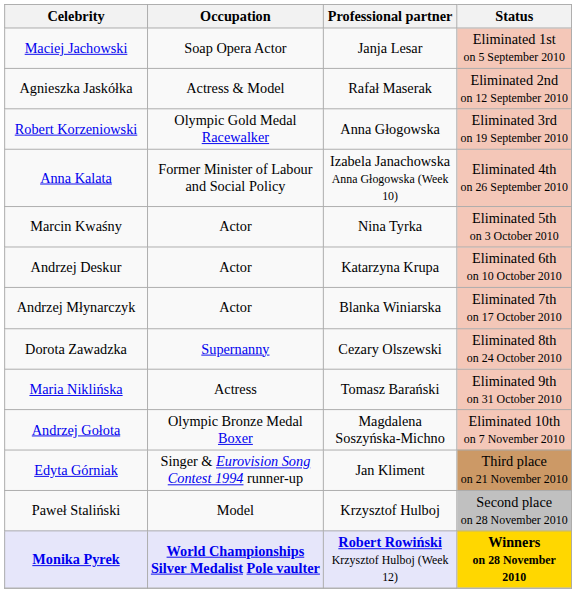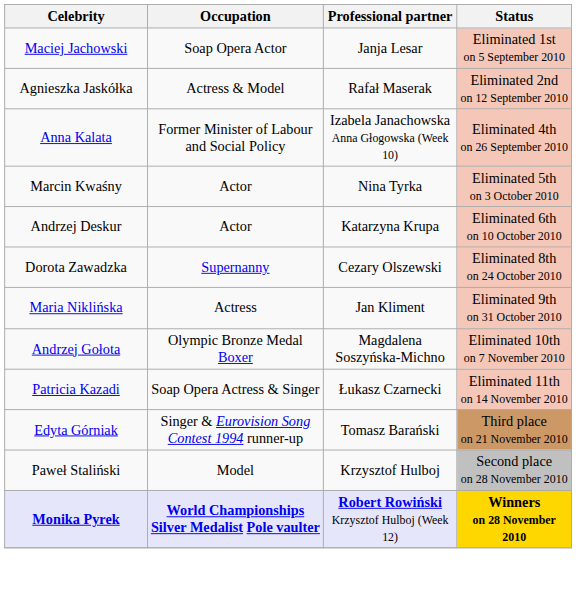- row: Robert Korzeniowski | Olympic Gold Medal Racewalker | Anna Głogowska | Eliminated 3rd on 19 September 2010
- row: Andrzej Młynarczyk | Actor | Blanka Winiarska | Eliminated 7th on 17 October 2010
Maria Niklińska | Professional partner: Tomasz Barański -> Jan Kliment
+ row: Patricia Kazadi | Soap Opera Actress & Singer | Łukasz Czarnecki | Eliminated 11th on 14 November 2010
Edyta Górniak | Professional partner: Jan Kliment -> Tomasz Barański
